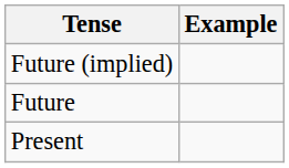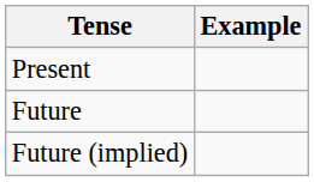rows swapped: Present <-> Future (implied)
